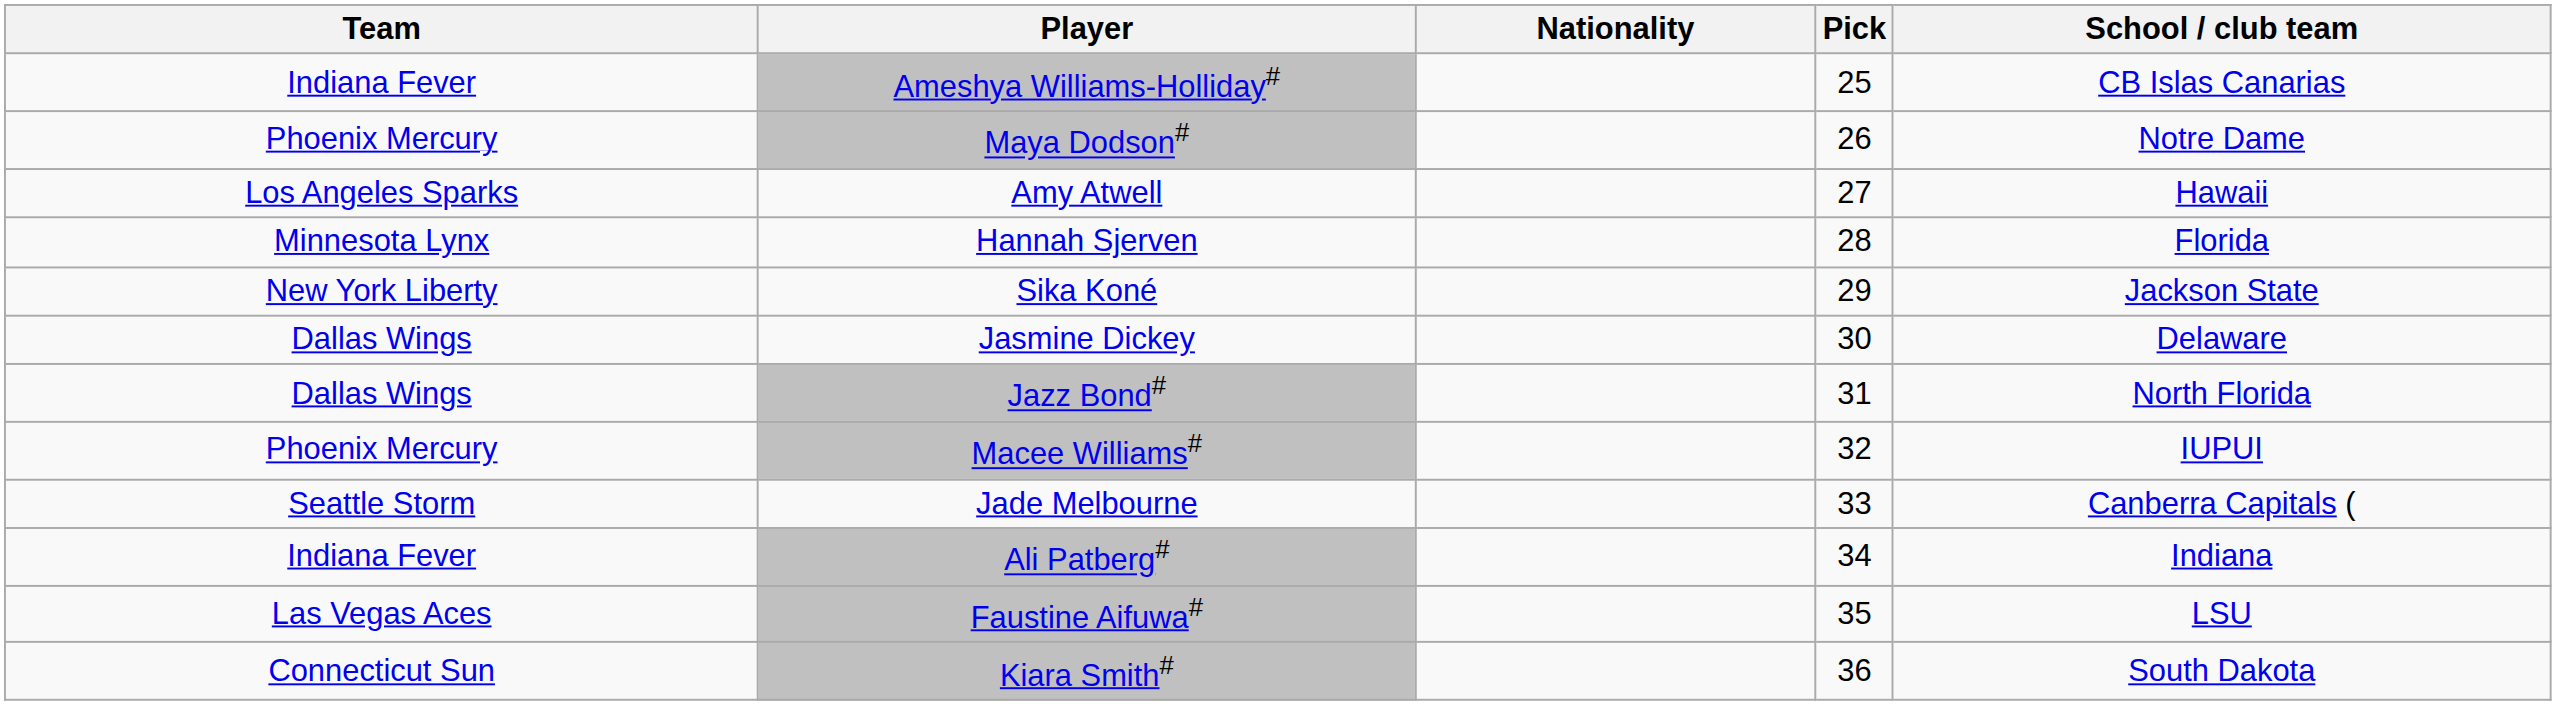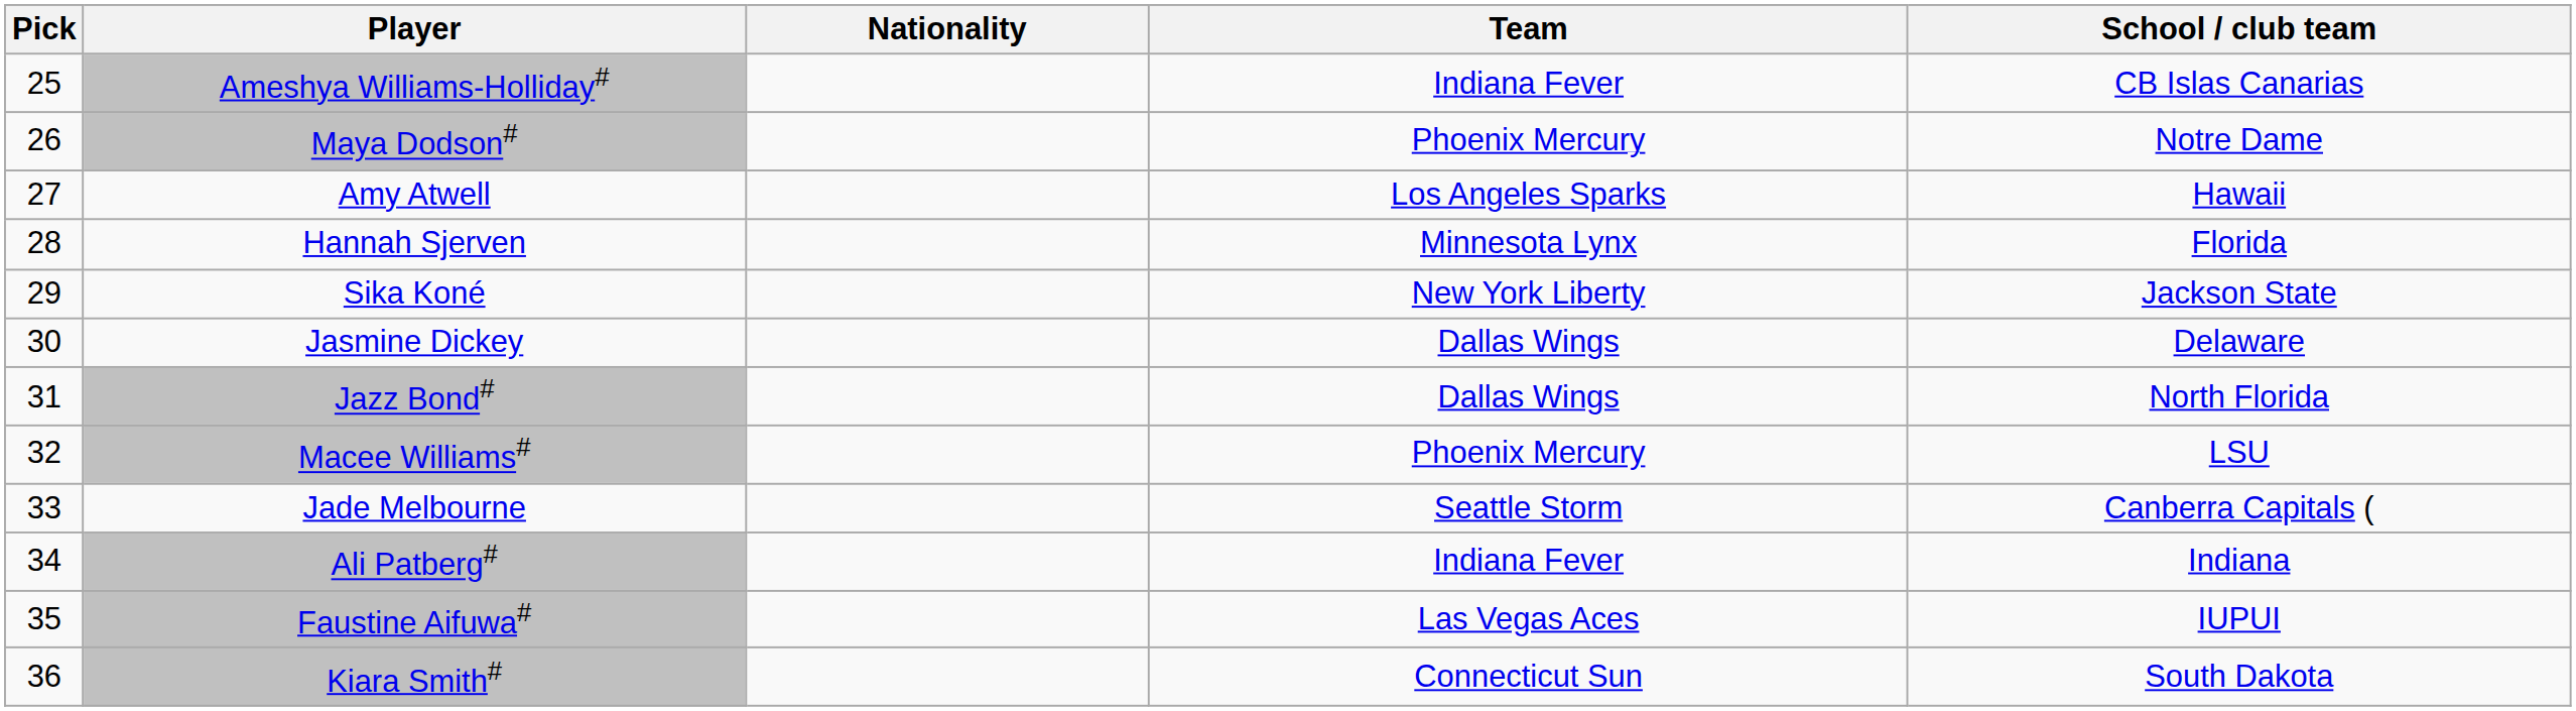columns swapped: Pick <-> Team
Macee Williams# | School / club team: IUPUI -> LSU
Faustine Aifuwa# | School / club team: LSU -> IUPUI
